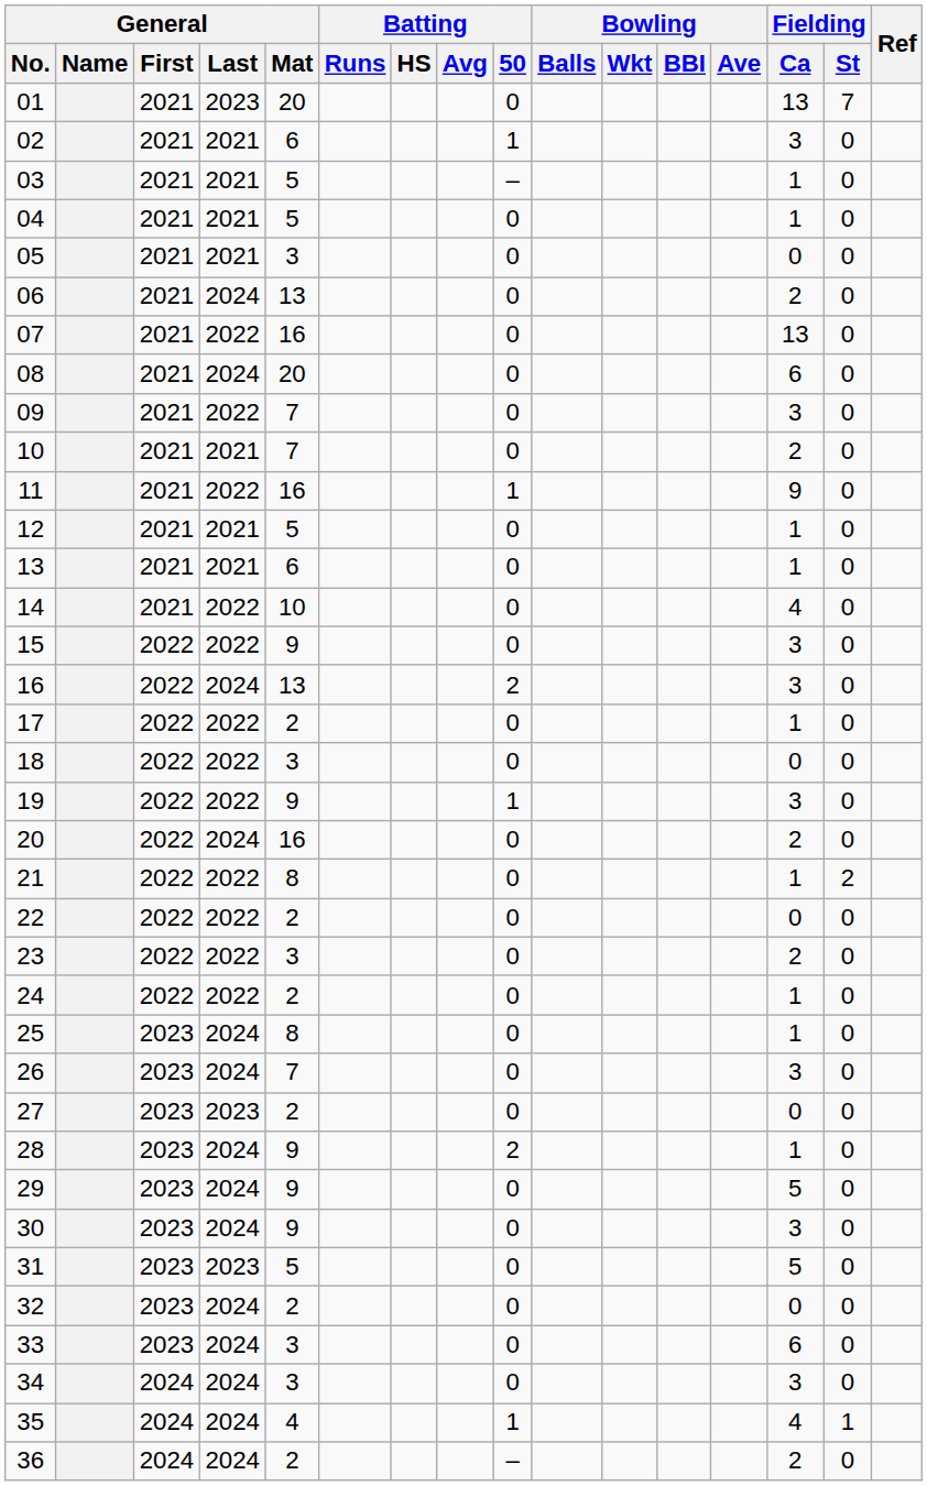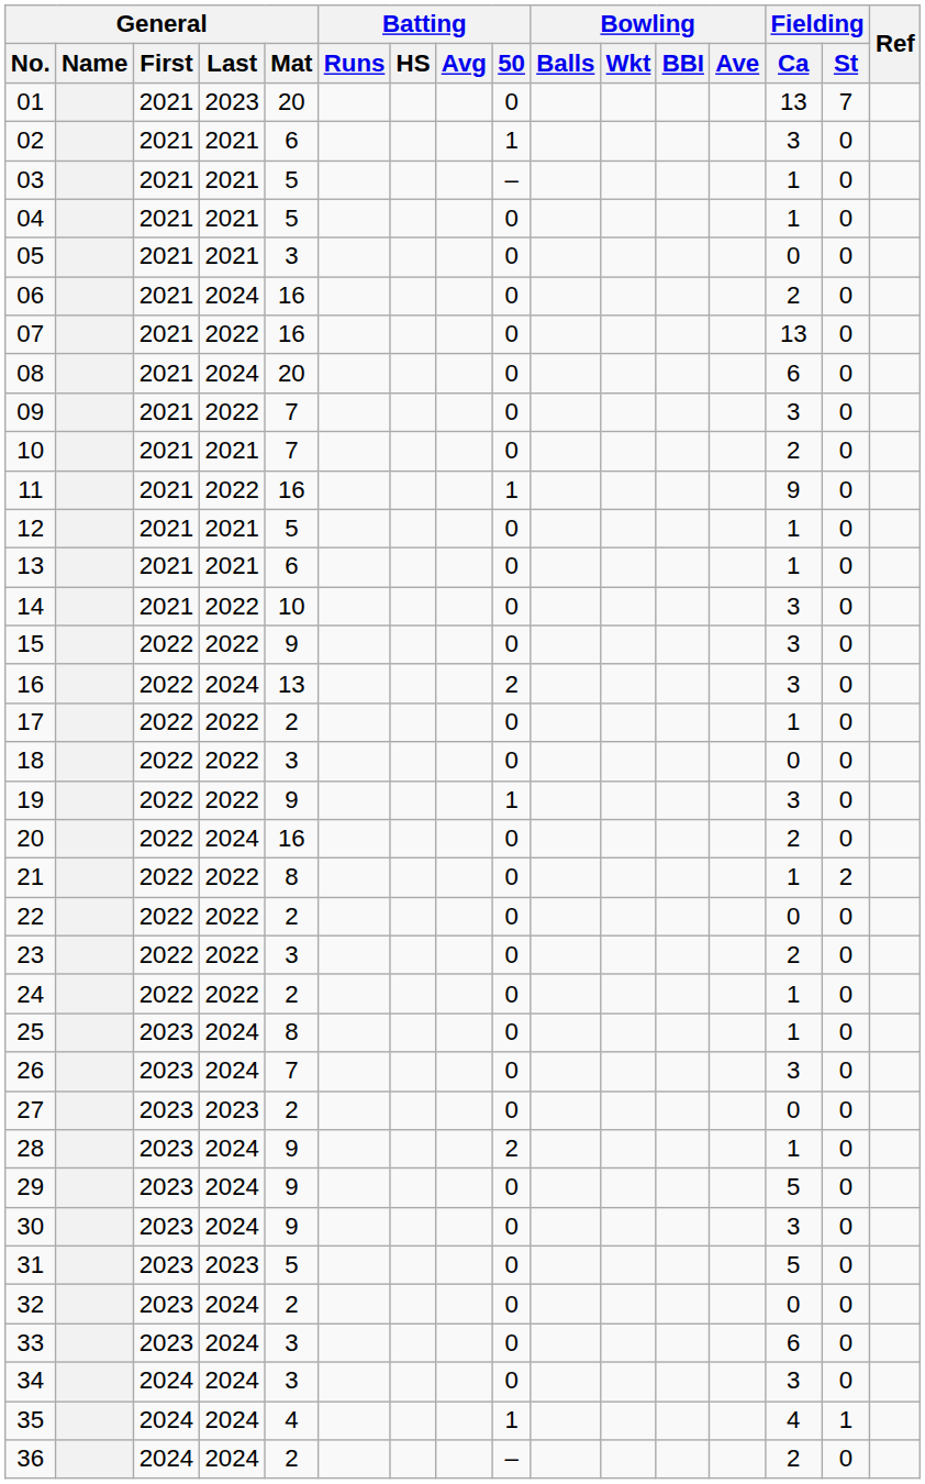06 | General / Mat: 13 -> 16
14 | Fielding / Ca: 4 -> 3
